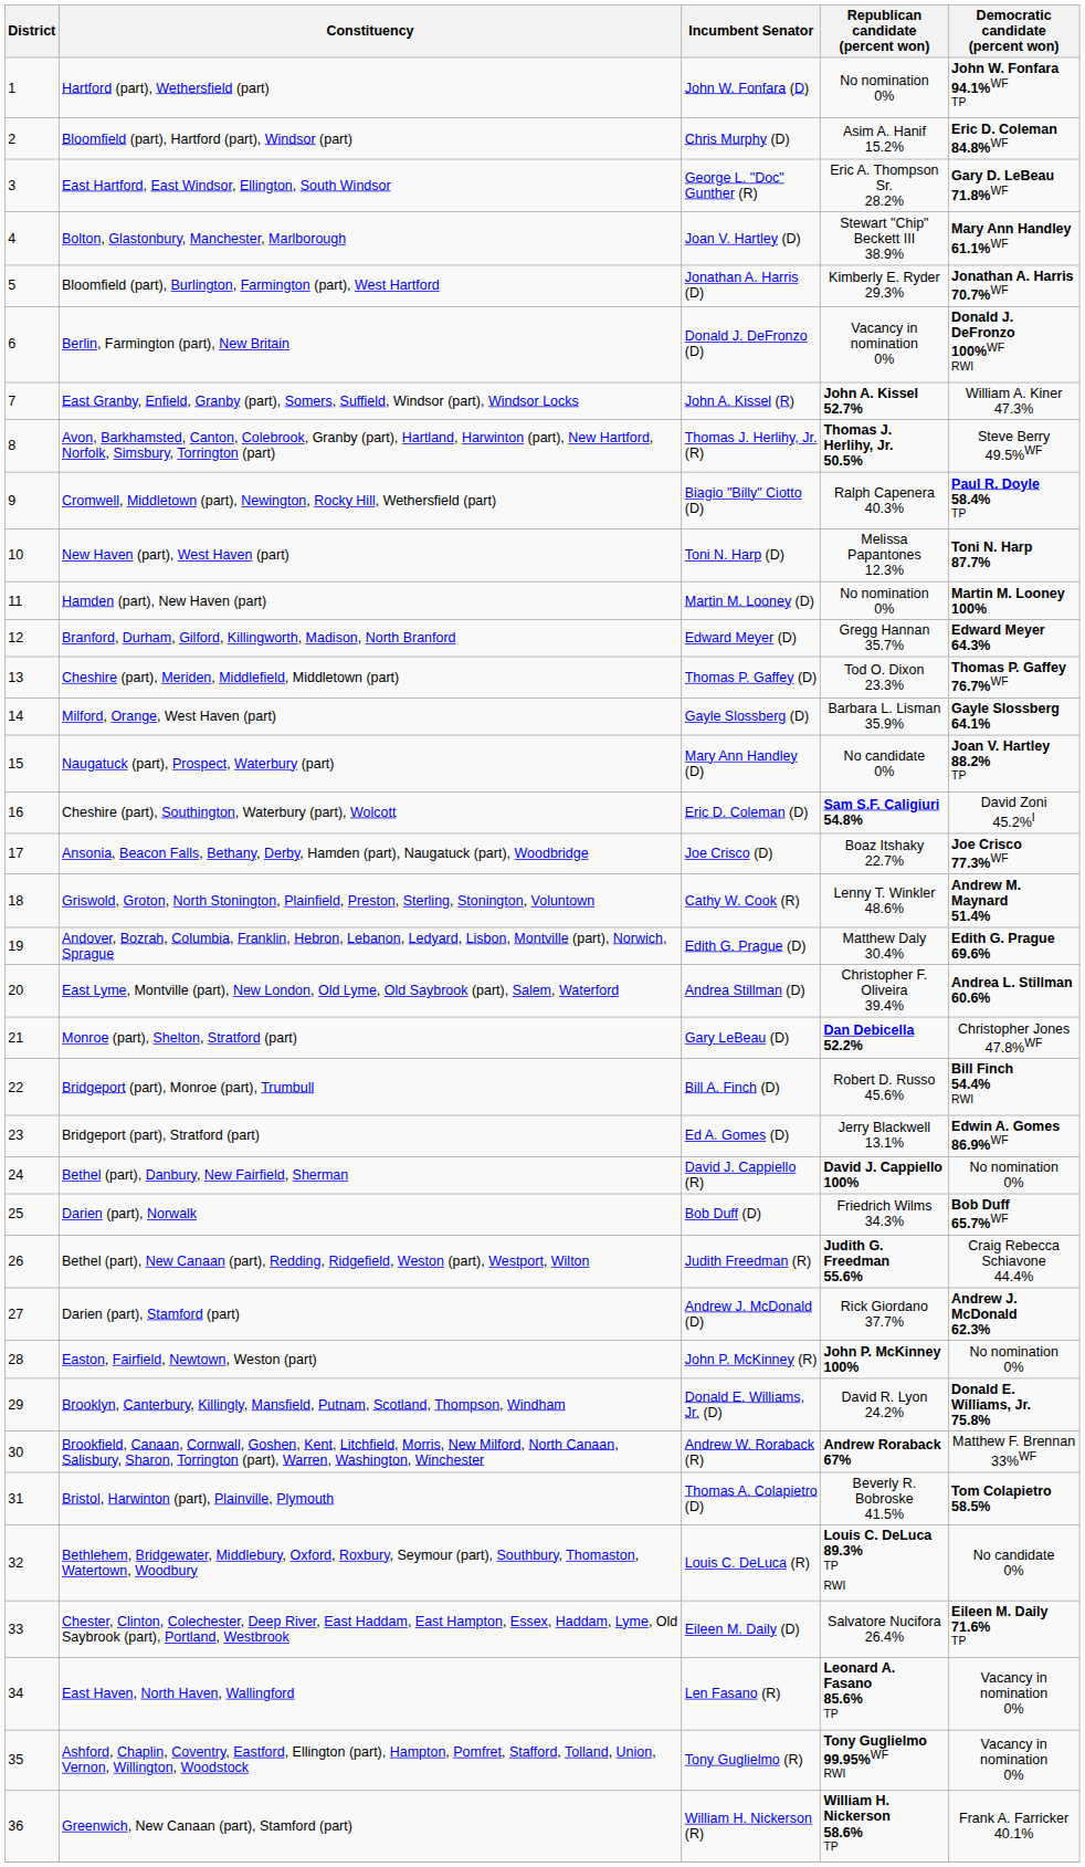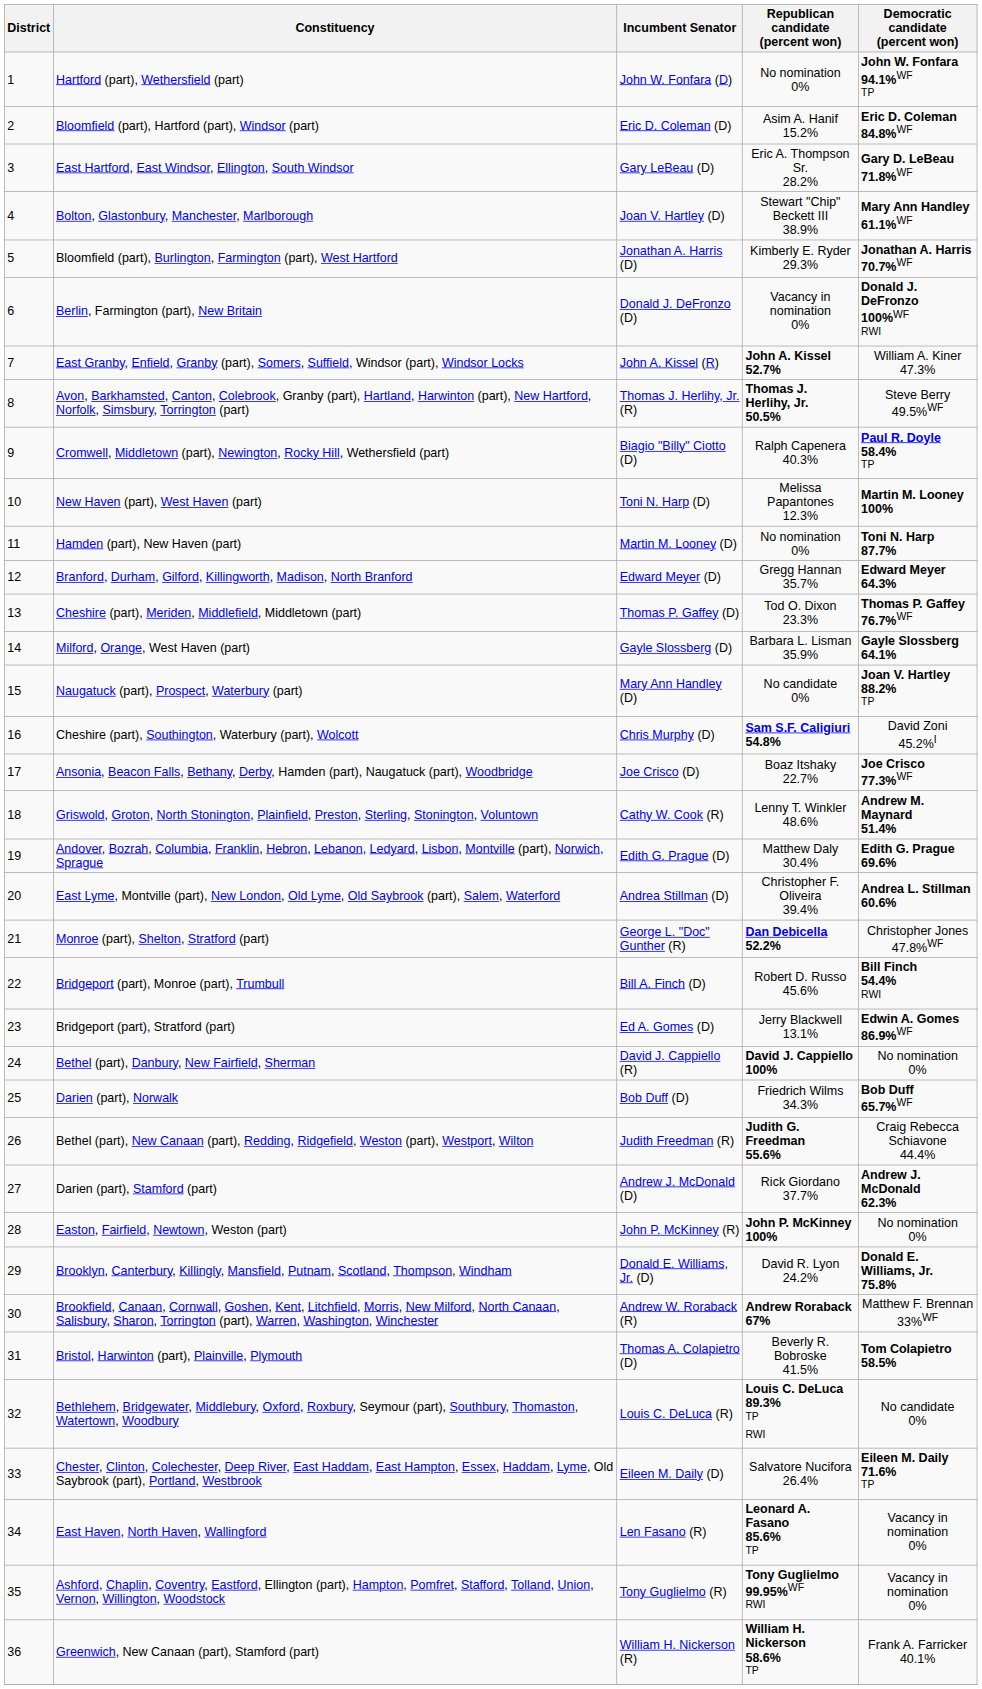Bloomfield (part), Hartford (part), Windsor (part) | Incumbent Senator: Chris Murphy (D) -> Eric D. Coleman (D)
East Hartford, East Windsor, Ellington, South Windsor | Incumbent Senator: George L. "Doc" Gunther (R) -> Gary LeBeau (D)
New Haven (part), West Haven (part) | Democratic candidate (percent won): Toni N. Harp 87.7% -> Martin M. Looney 100%
Hamden (part), New Haven (part) | Democratic candidate (percent won): Martin M. Looney 100% -> Toni N. Harp 87.7%
Cheshire (part), Southington, Waterbury (part), Wolcott | Incumbent Senator: Eric D. Coleman (D) -> Chris Murphy (D)
Monroe (part), Shelton, Stratford (part) | Incumbent Senator: Gary LeBeau (D) -> George L. "Doc" Gunther (R)
